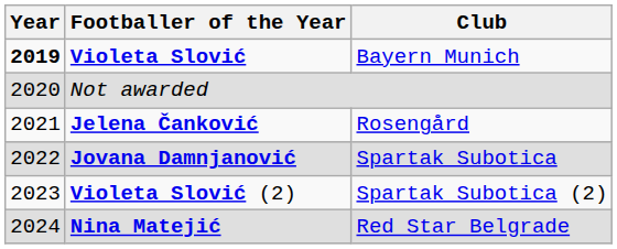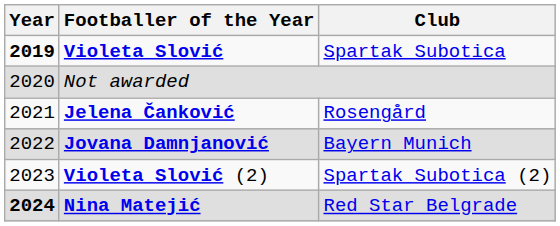Violeta Slović | Club: Bayern Munich -> Spartak Subotica
Jovana Damnjanović | Club: Spartak Subotica -> Bayern Munich
Nina Matejić | Year: normal -> bold
